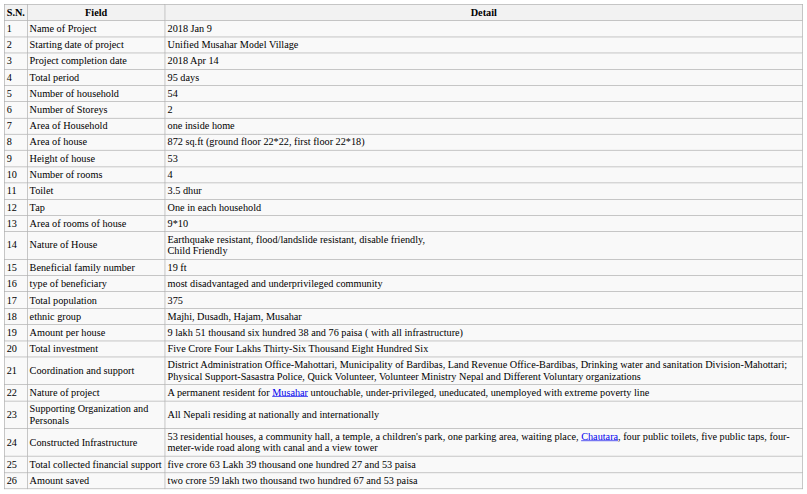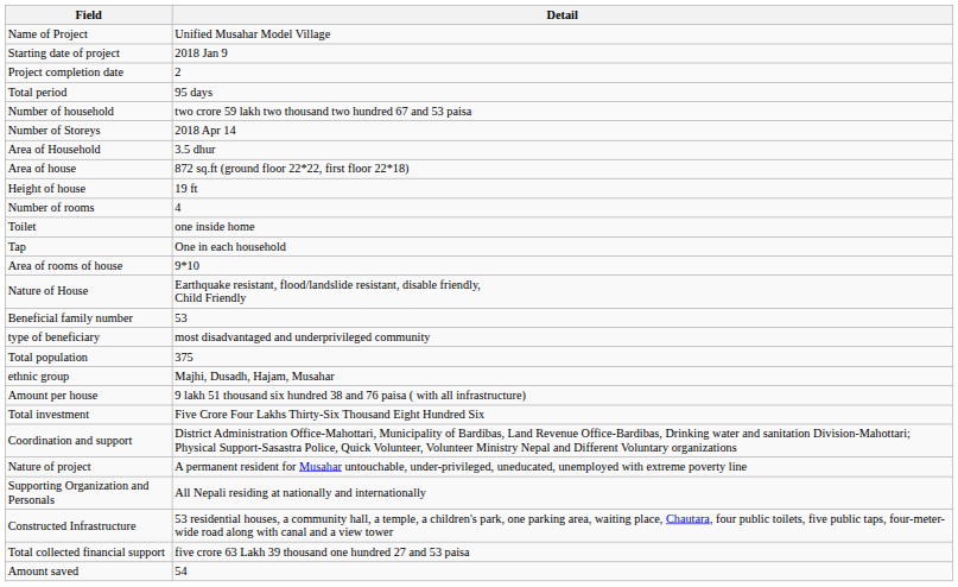- column: S.N. | 1 | 2 | 3 | 4 | 5 | 6 | 7 | 8 | 9 | 10 | 11 | 12 | 13 | 14 | 15 | 16 | 17 | 18 | 19 | 20 | 21 | 22 | 23 | 24 | 25 | 26
Name of Project | Detail: 2018 Jan 9 -> Unified Musahar Model Village
Starting date of project | Detail: Unified Musahar Model Village -> 2018 Jan 9
Project completion date | Detail: 2018 Apr 14 -> 2
Number of household | Detail: 54 -> two crore 59 lakh two thousand two hundred 67 and 53 paisa
Number of Storeys | Detail: 2 -> 2018 Apr 14
Area of Household | Detail: one inside home -> 3.5 dhur
Height of house | Detail: 53 -> 19 ft
Toilet | Detail: 3.5 dhur -> one inside home
Beneficial family number | Detail: 19 ft -> 53
Amount saved | Detail: two crore 59 lakh two thousand two hundred 67 and 53 paisa -> 54
